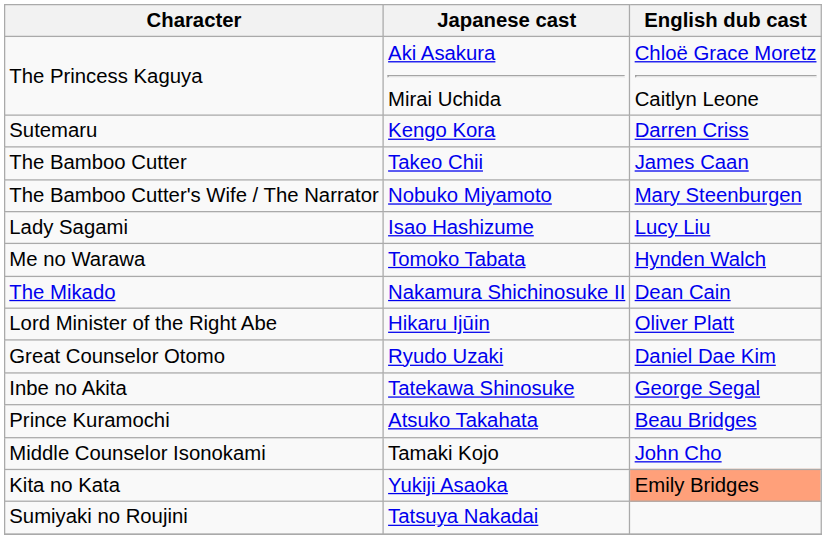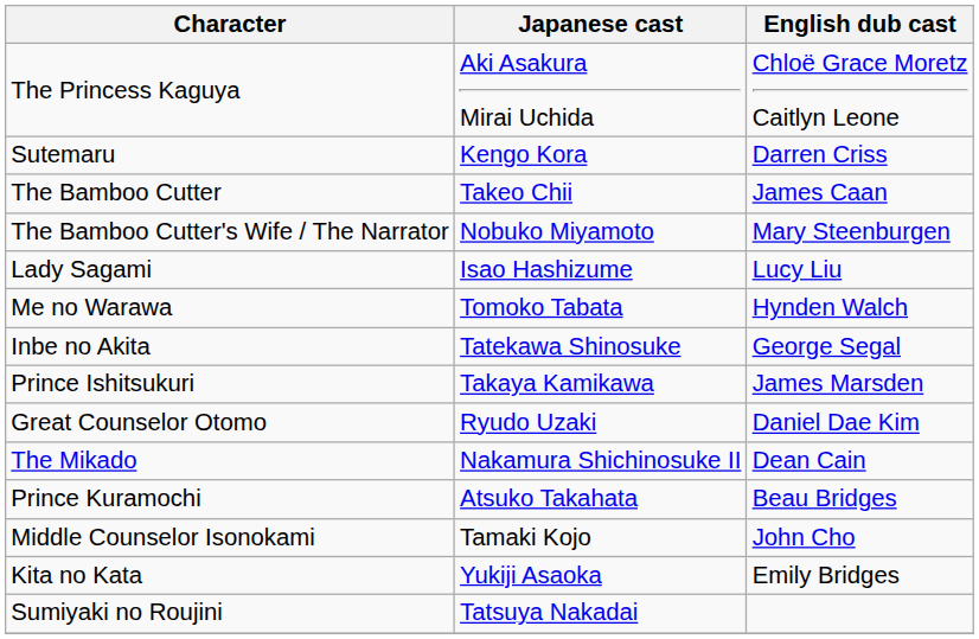rows swapped: Inbe no Akita <-> The Mikado
+ row: Prince Ishitsukuri | Takaya Kamikawa | James Marsden
- row: Lord Minister of the Right Abe | Hikaru Ijūin | Oliver Platt
Kita no Kata | English dub cast: lightsalmon background -> no background
